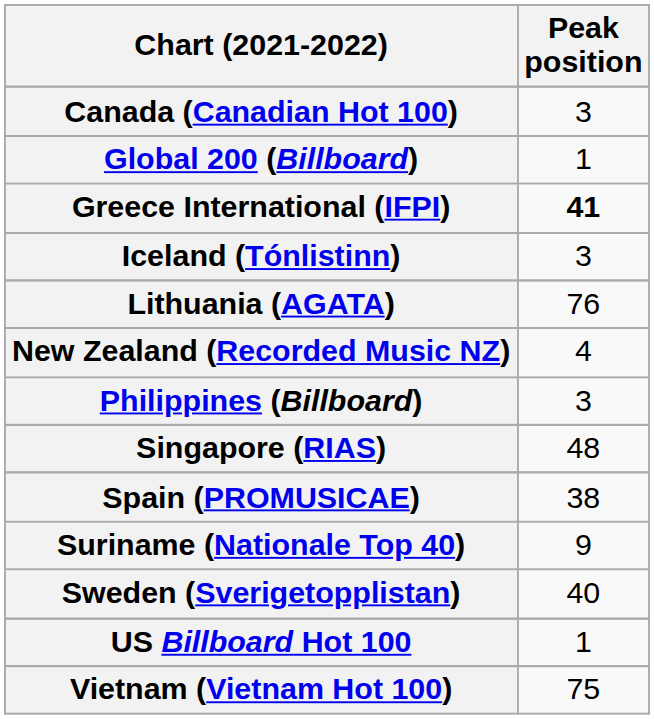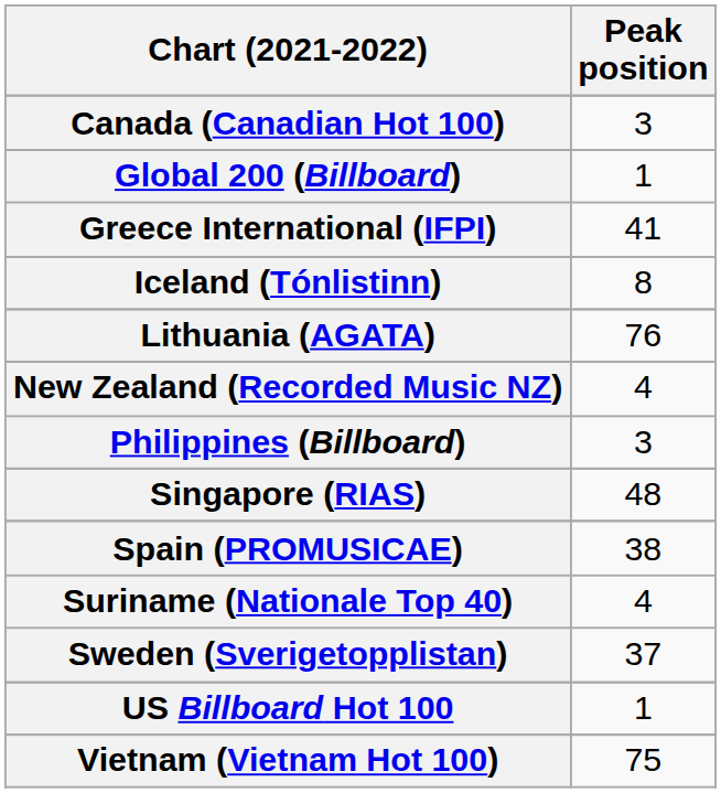Greece International (IFPI) | Peak position: bold -> normal
Iceland (Tónlistinn) | Peak position: 3 -> 8
Suriname (Nationale Top 40) | Peak position: 9 -> 4
Sweden (Sverigetopplistan) | Peak position: 40 -> 37
